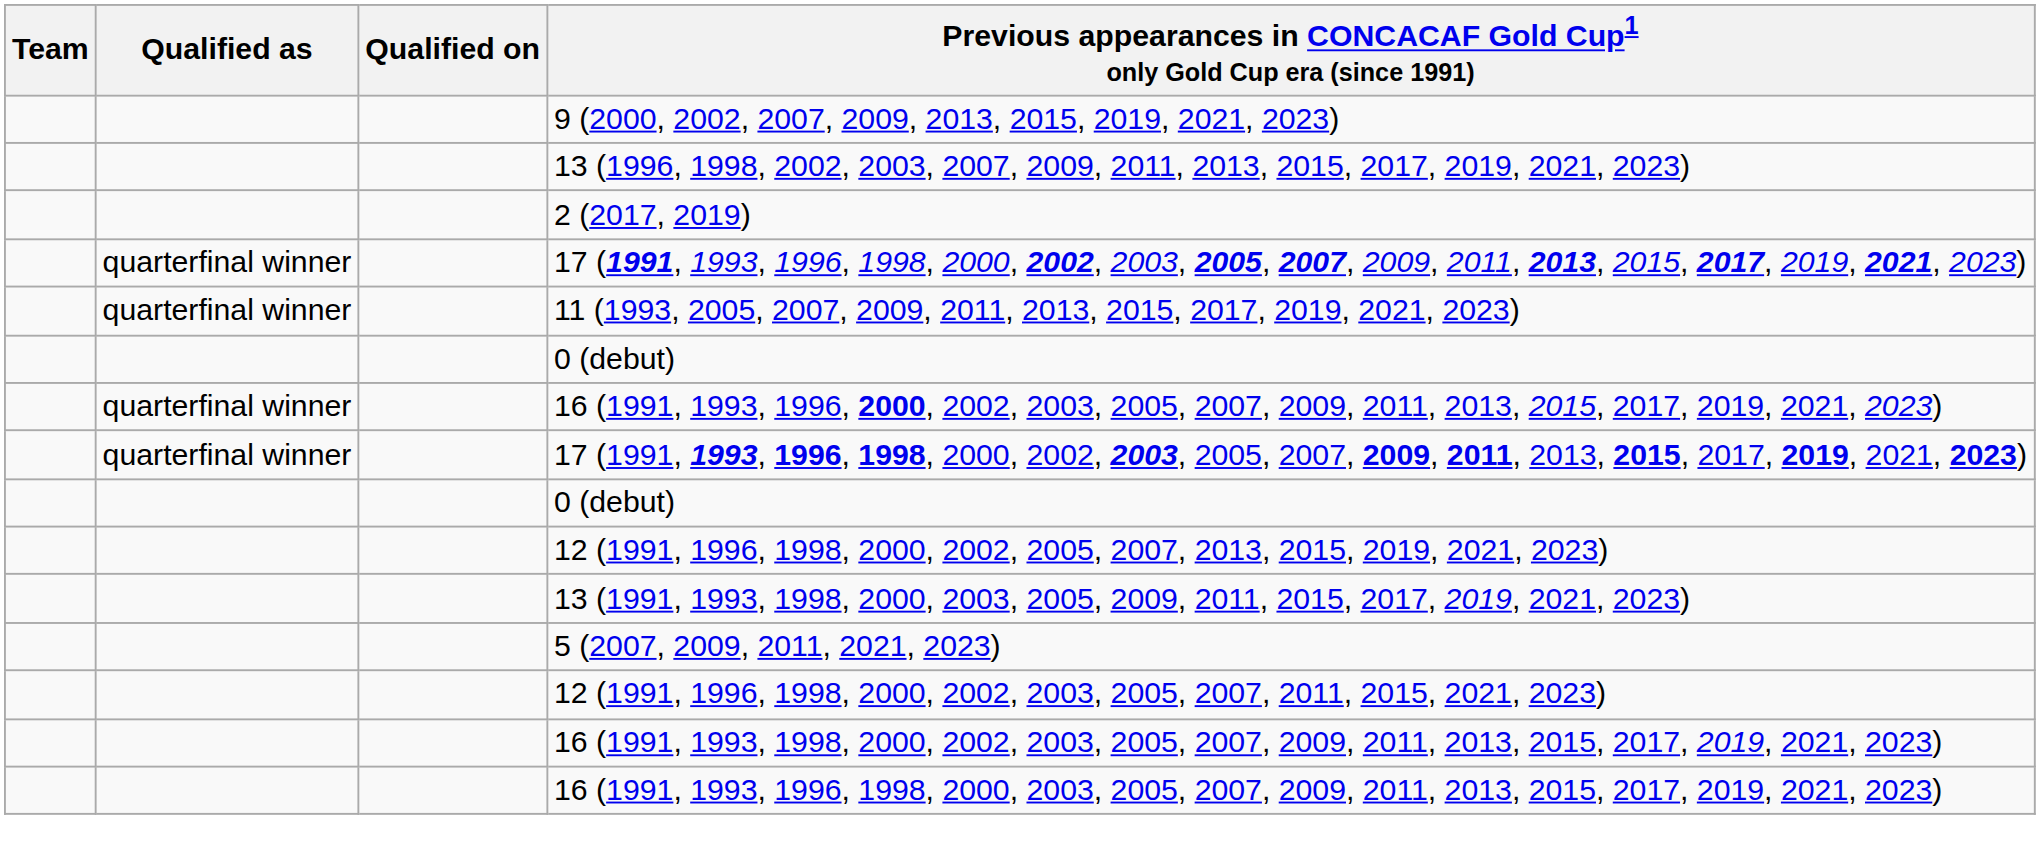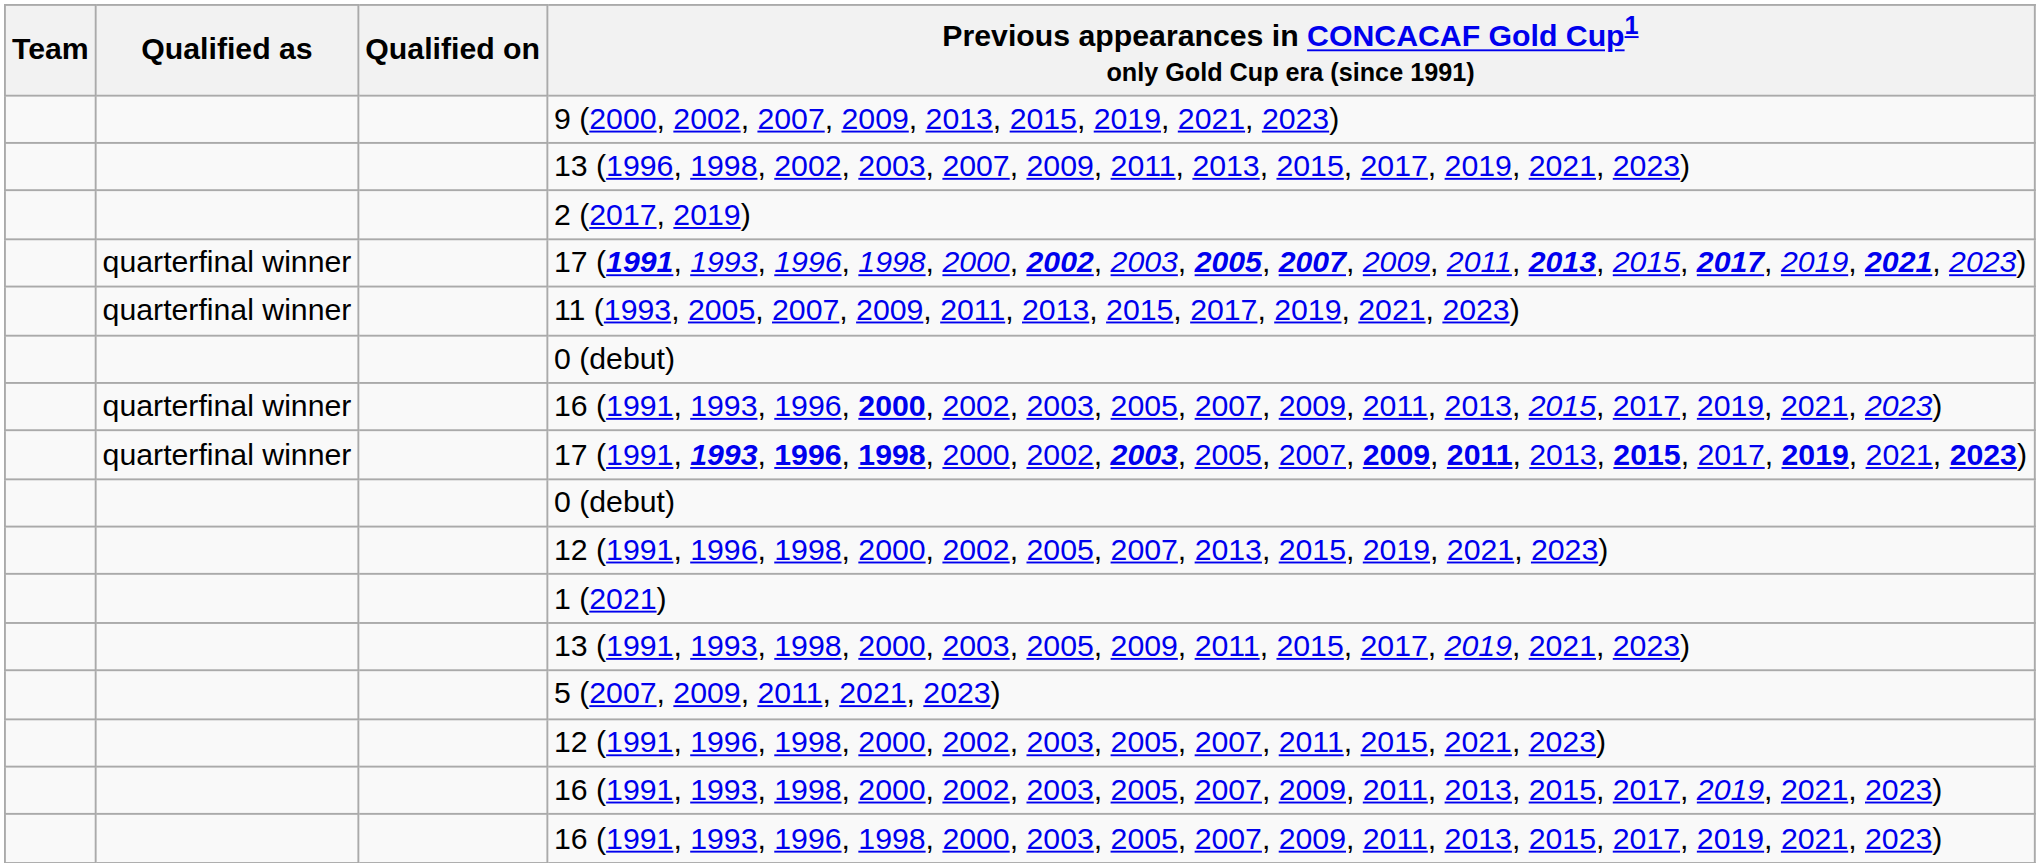+ row: 1 (2021)
